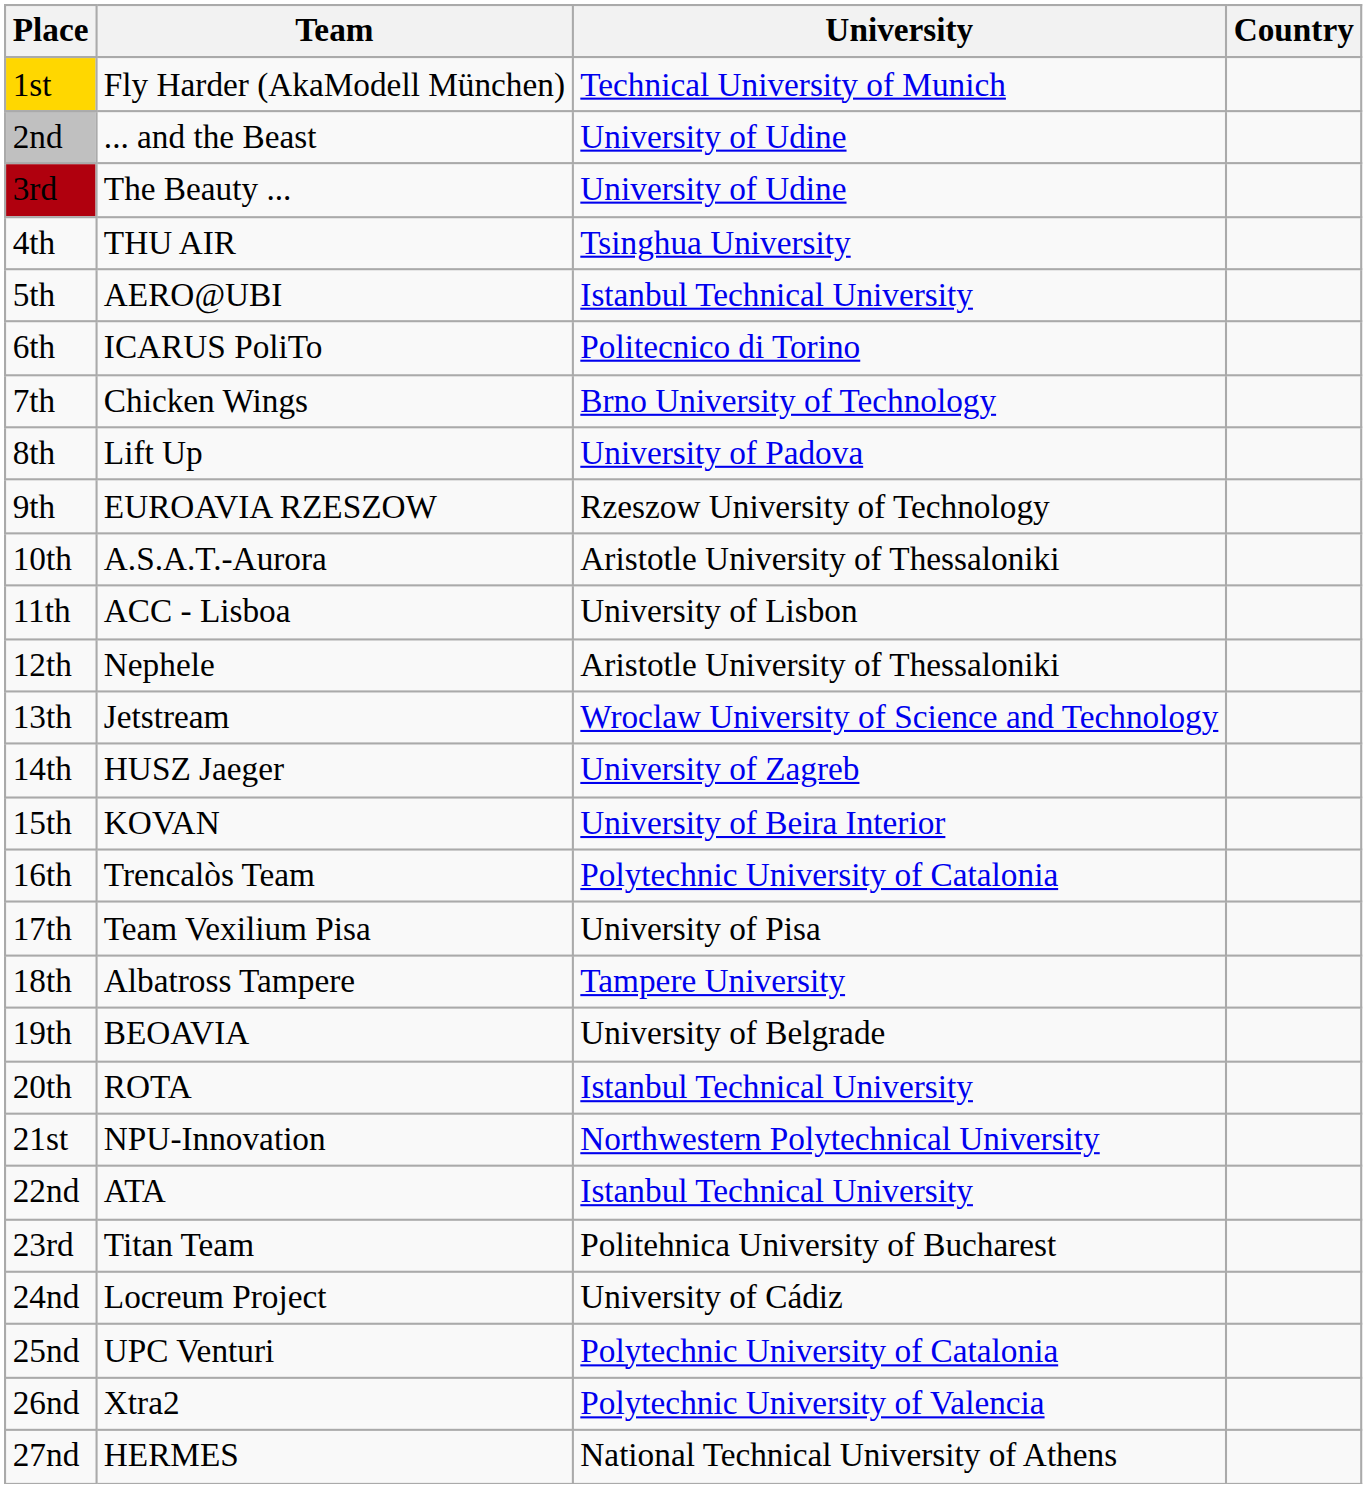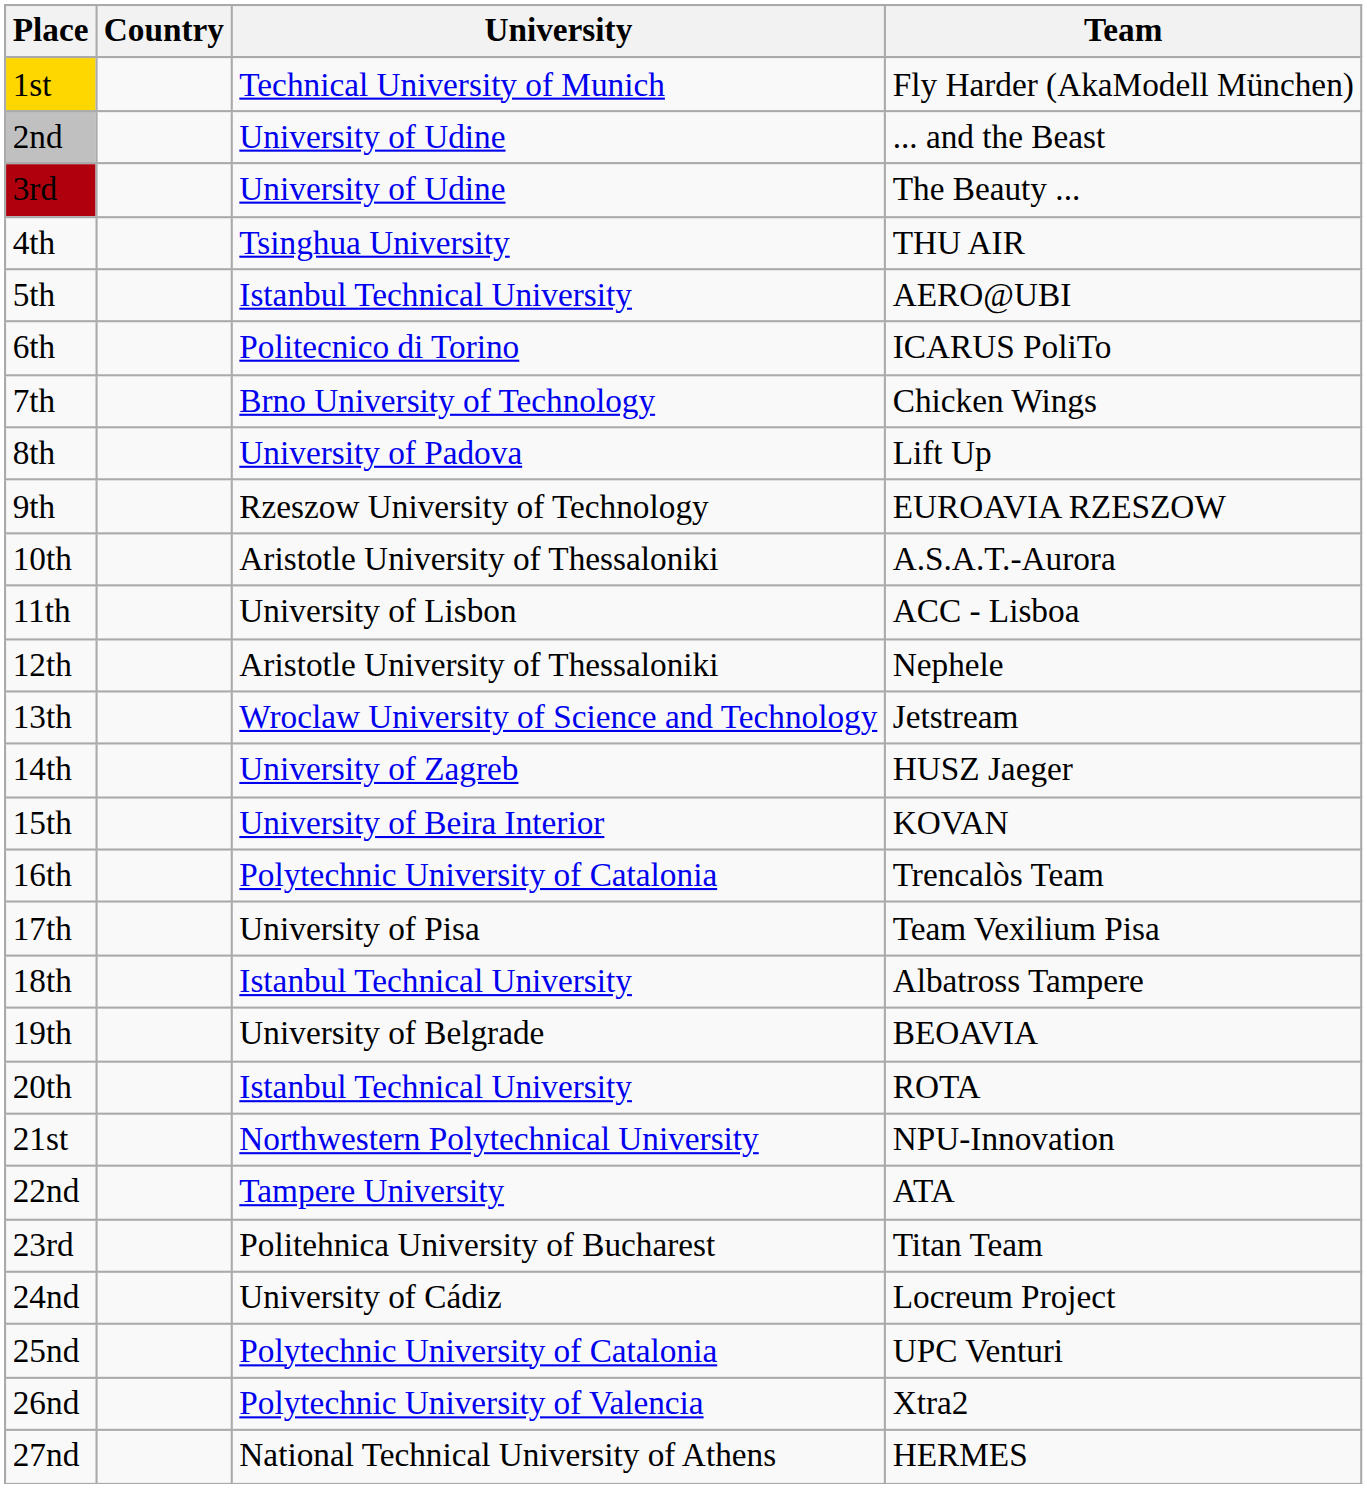columns swapped: Team <-> Country
18th | University: Tampere University -> Istanbul Technical University
22nd | University: Istanbul Technical University -> Tampere University
